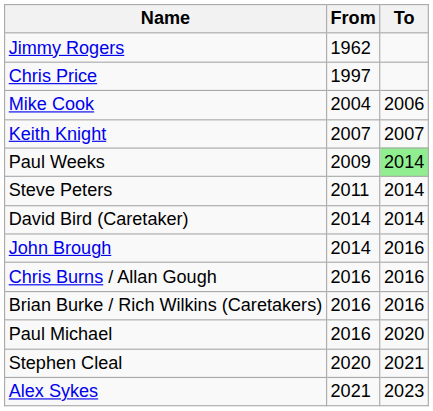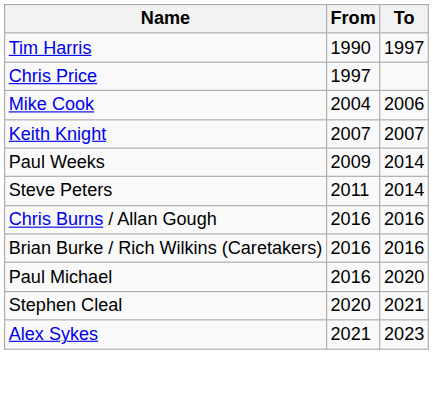- row: Jimmy Rogers | 1962
+ row: Tim Harris | 1990 | 1997
Paul Weeks | To: lightgreen background -> no background
- row: David Bird (Caretaker) | 2014 | 2014
- row: John Brough | 2014 | 2016
